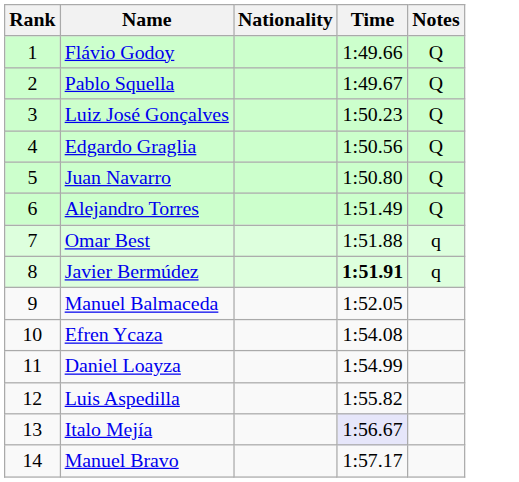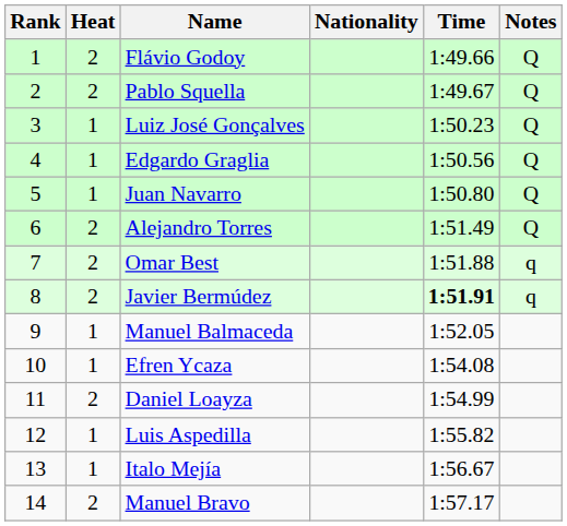+ column: Heat | 2 | 2 | 1 | 1 | 1 | 2 | 2 | 2 | 1 | 1 | 2 | 1 | 1 | 2
Italo Mejía | Time: lavender background -> no background
